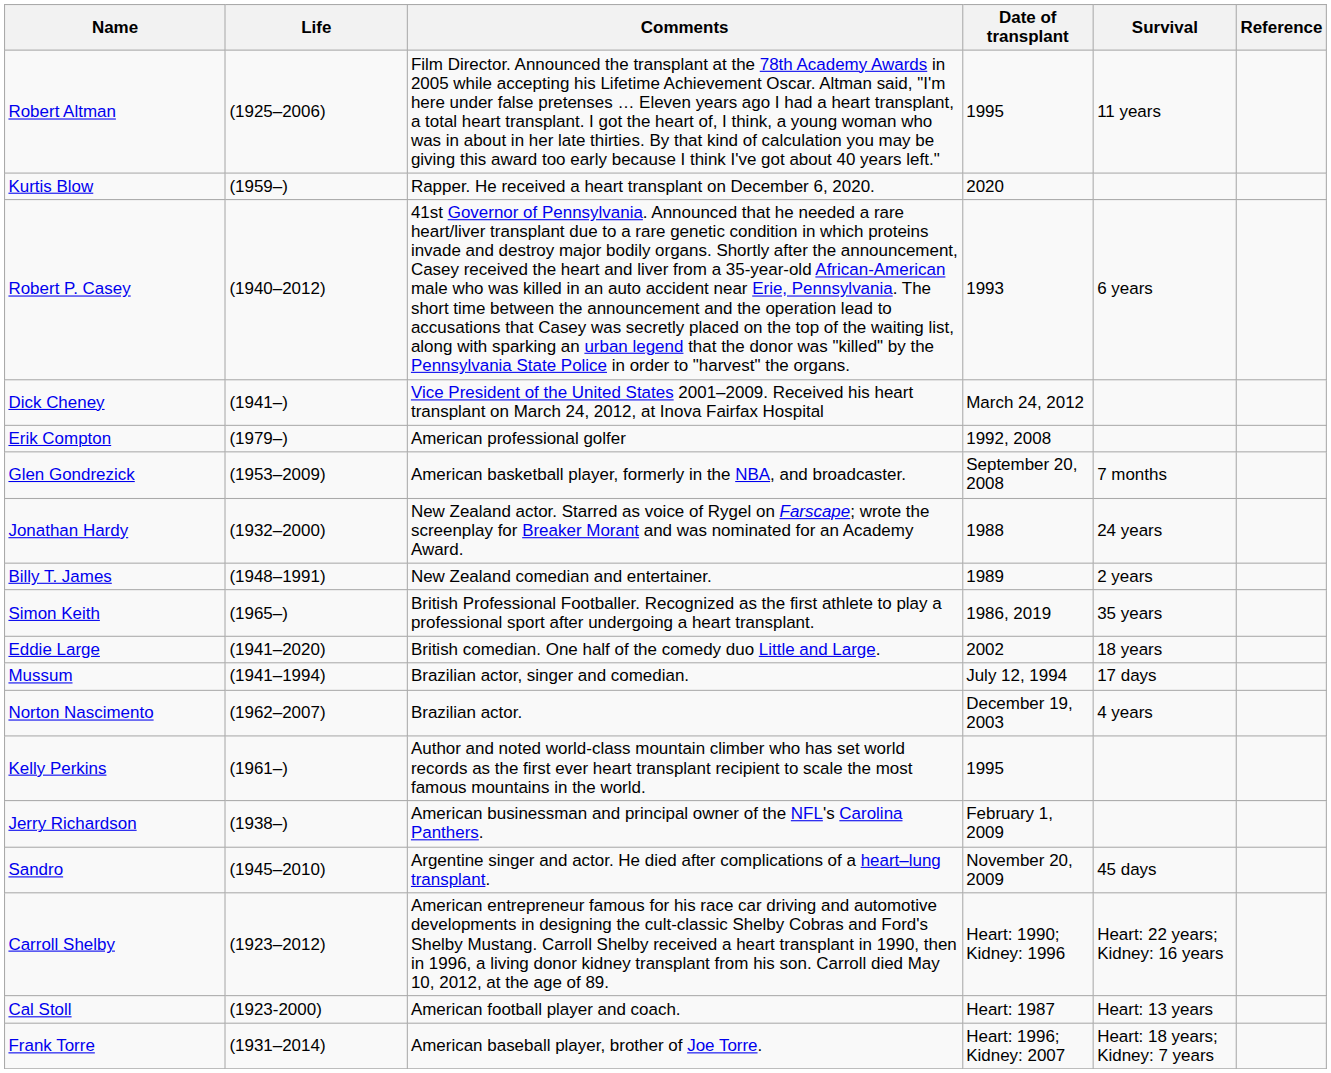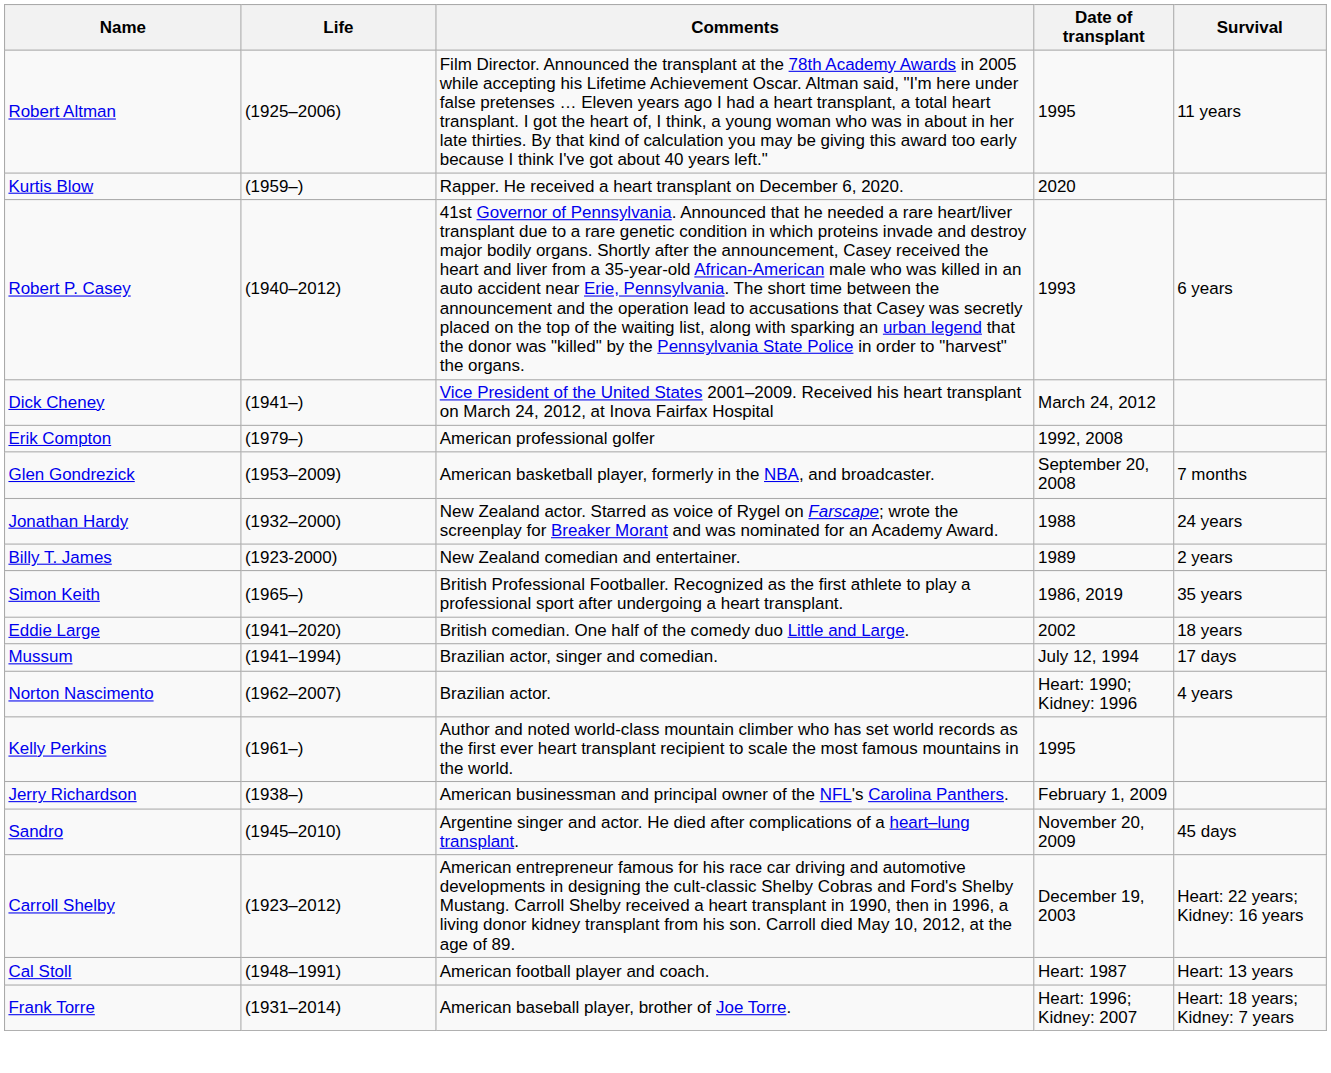- column: Reference
Billy T. James | Life: (1948–1991) -> (1923-2000)
Norton Nascimento | Date of transplant: December 19, 2003 -> Heart: 1990; Kidney: 1996
Carroll Shelby | Date of transplant: Heart: 1990; Kidney: 1996 -> December 19, 2003
Cal Stoll | Life: (1923-2000) -> (1948–1991)
